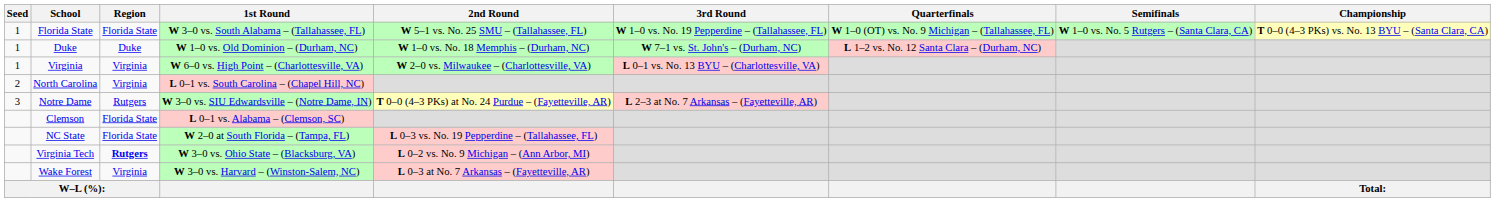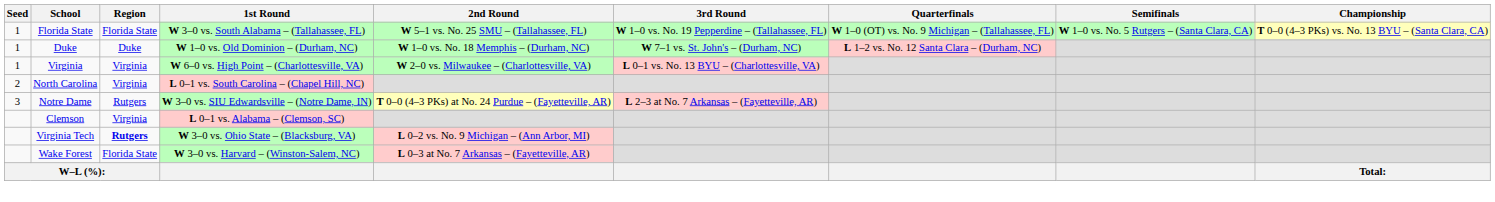Clemson | Region: Florida State -> Virginia
- row: NC State | Florida State | W 2–0 at South Florida – (Tampa, FL) | L 0–3 vs. No. 19 Pepperdine – (Tallahassee, FL)
Wake Forest | Region: Virginia -> Florida State
